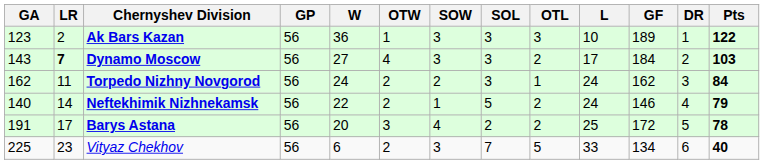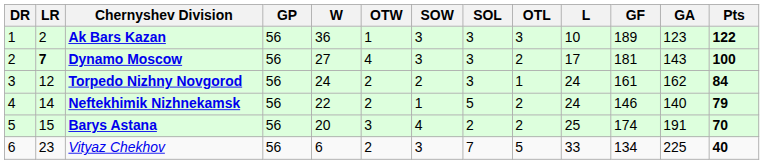columns swapped: DR <-> GA
Dynamo Moscow | GF: 184 -> 181
Dynamo Moscow | Pts: 103 -> 100
Torpedo Nizhny Novgorod | LR: 11 -> 12
Torpedo Nizhny Novgorod | GF: 162 -> 161
Barys Astana | LR: 17 -> 15
Barys Astana | GF: 172 -> 174
Barys Astana | Pts: 78 -> 70
